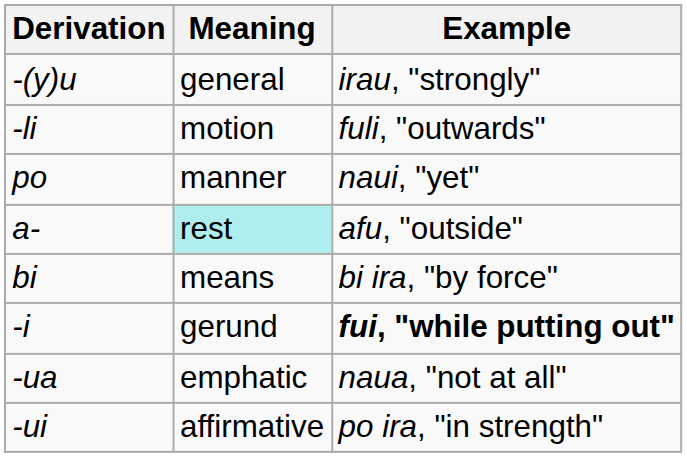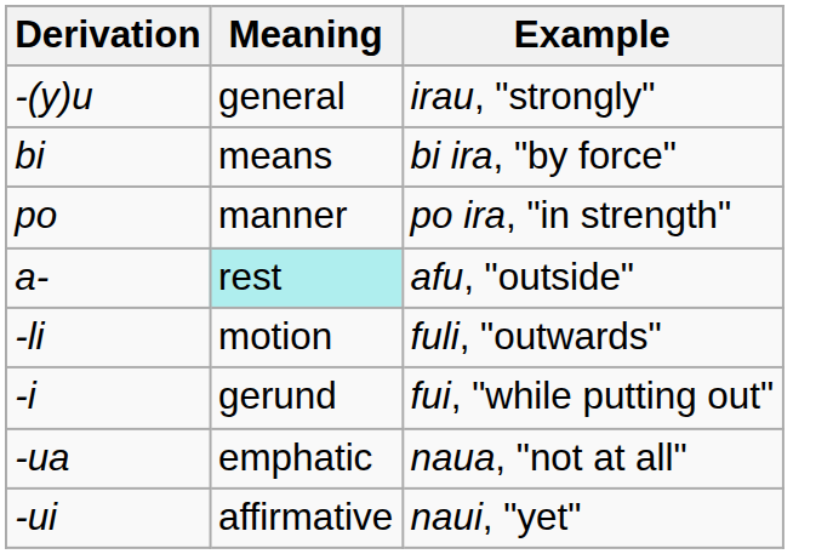rows swapped: bi <-> -li
po | Example: naui, "yet" -> po ira, "in strength"
-i | Example: bold -> normal
-ui | Example: po ira, "in strength" -> naui, "yet"
